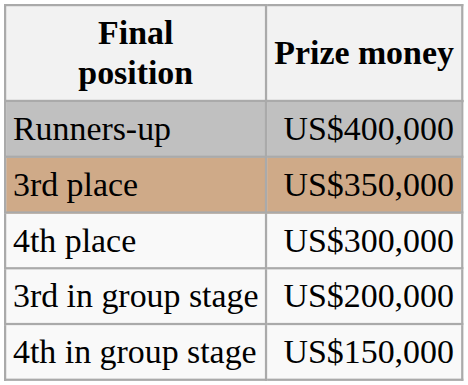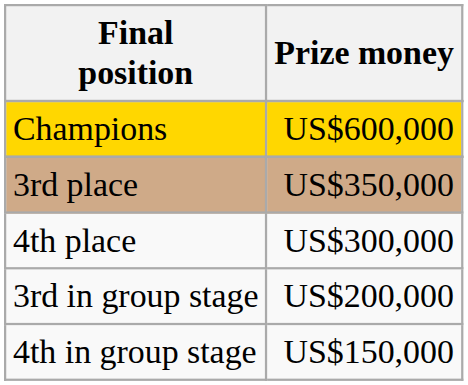+ row: Champions | US$600,000
- row: Runners-up | US$400,000
